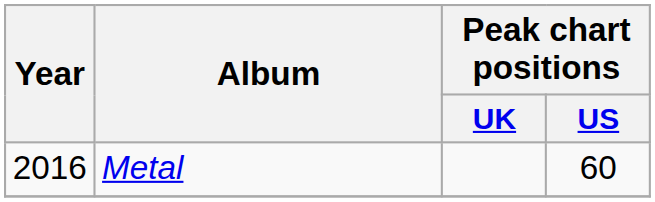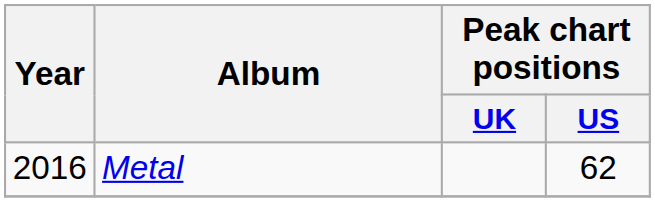Metal | Peak chart positions / US: 60 -> 62
